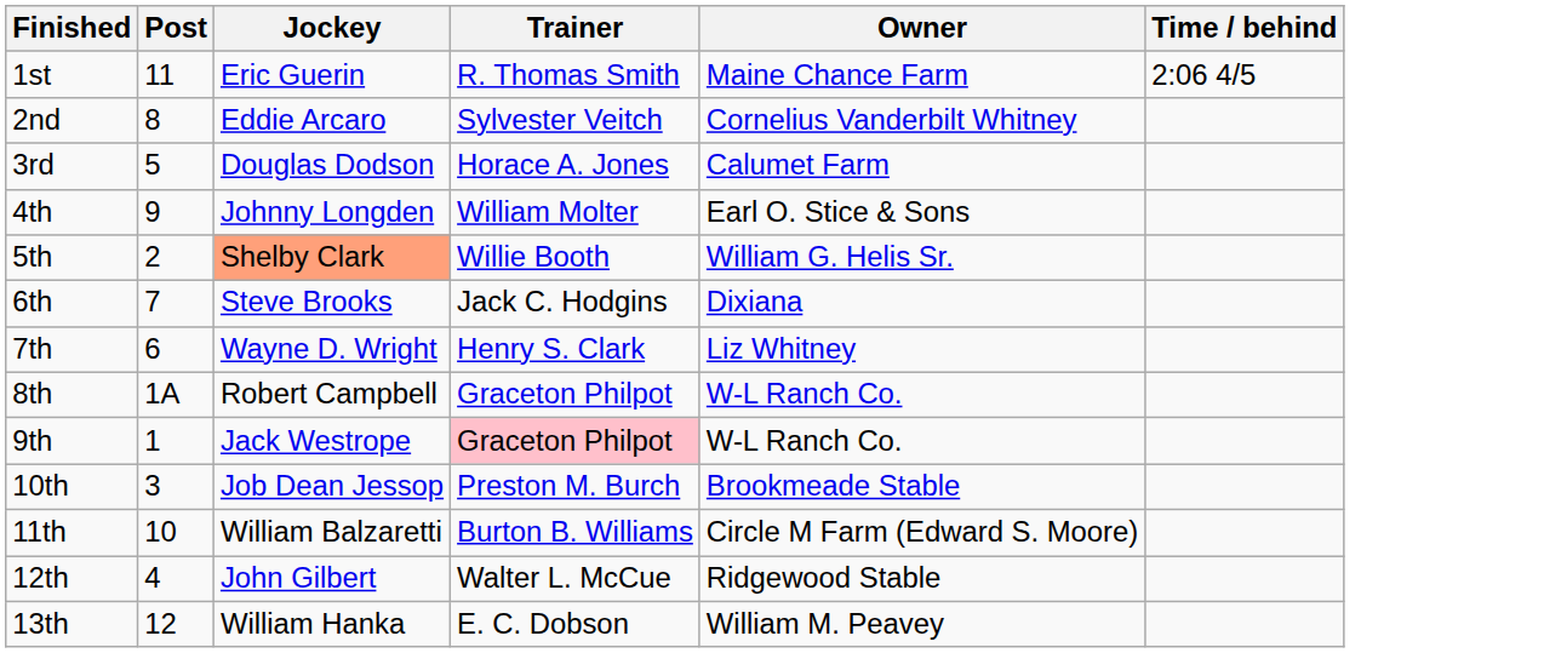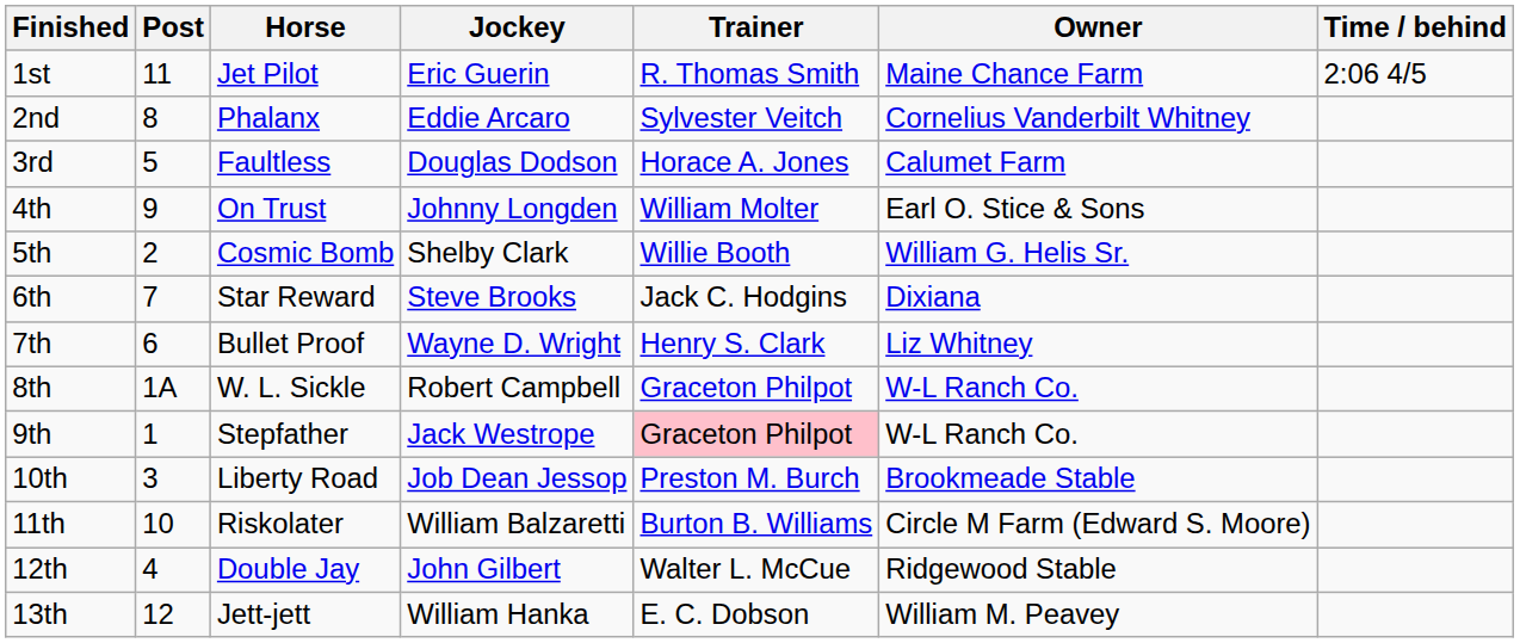+ column: Horse | Jet Pilot | Phalanx | Faultless | On Trust | Cosmic Bomb | Star Reward | Bullet Proof | W. L. Sickle | Stepfather | Liberty Road | Riskolater | Double Jay | Jett-jett
5th | Jockey: lightsalmon background -> no background
